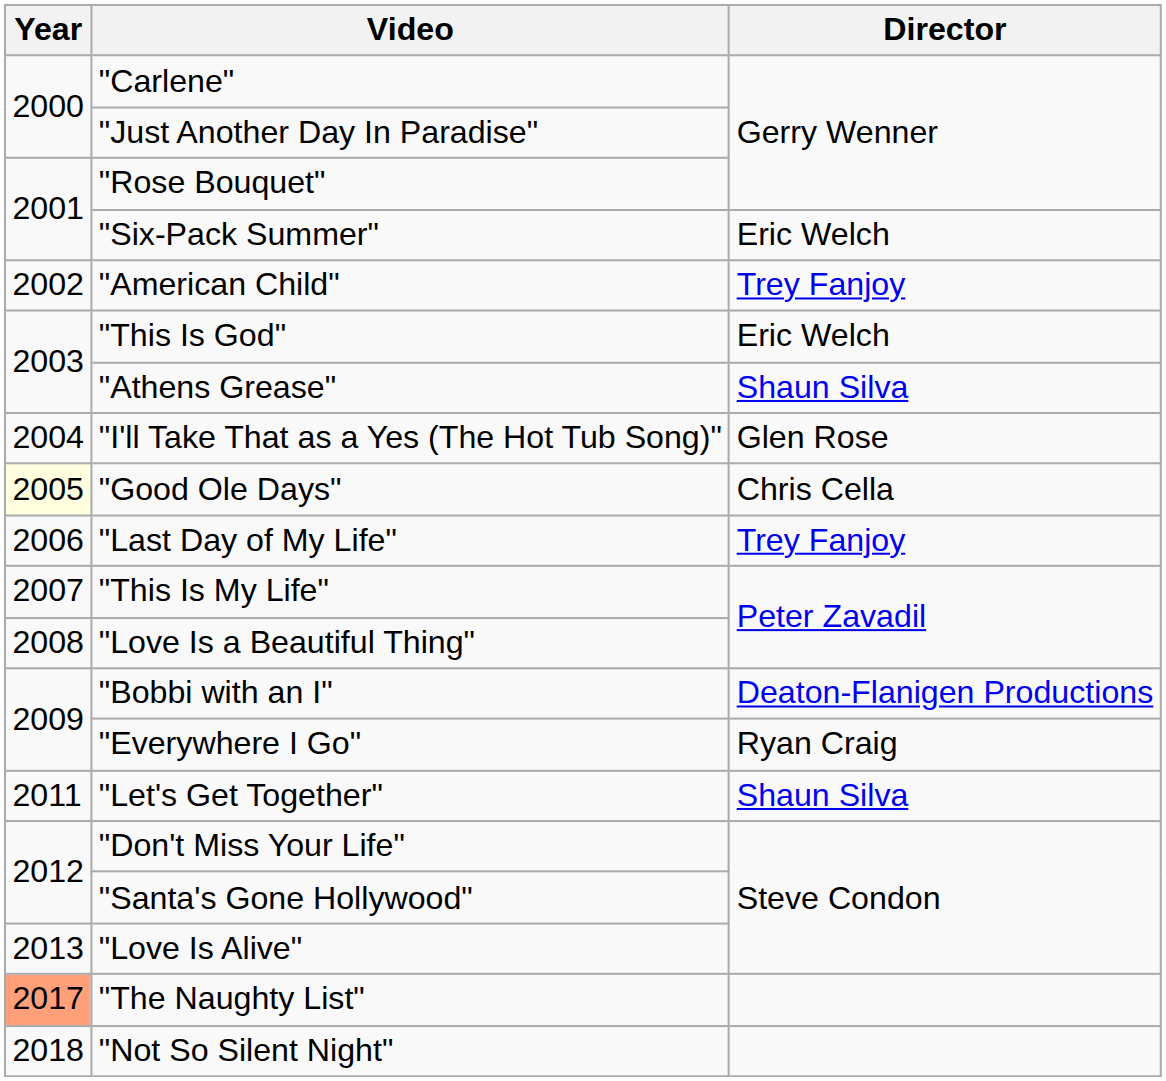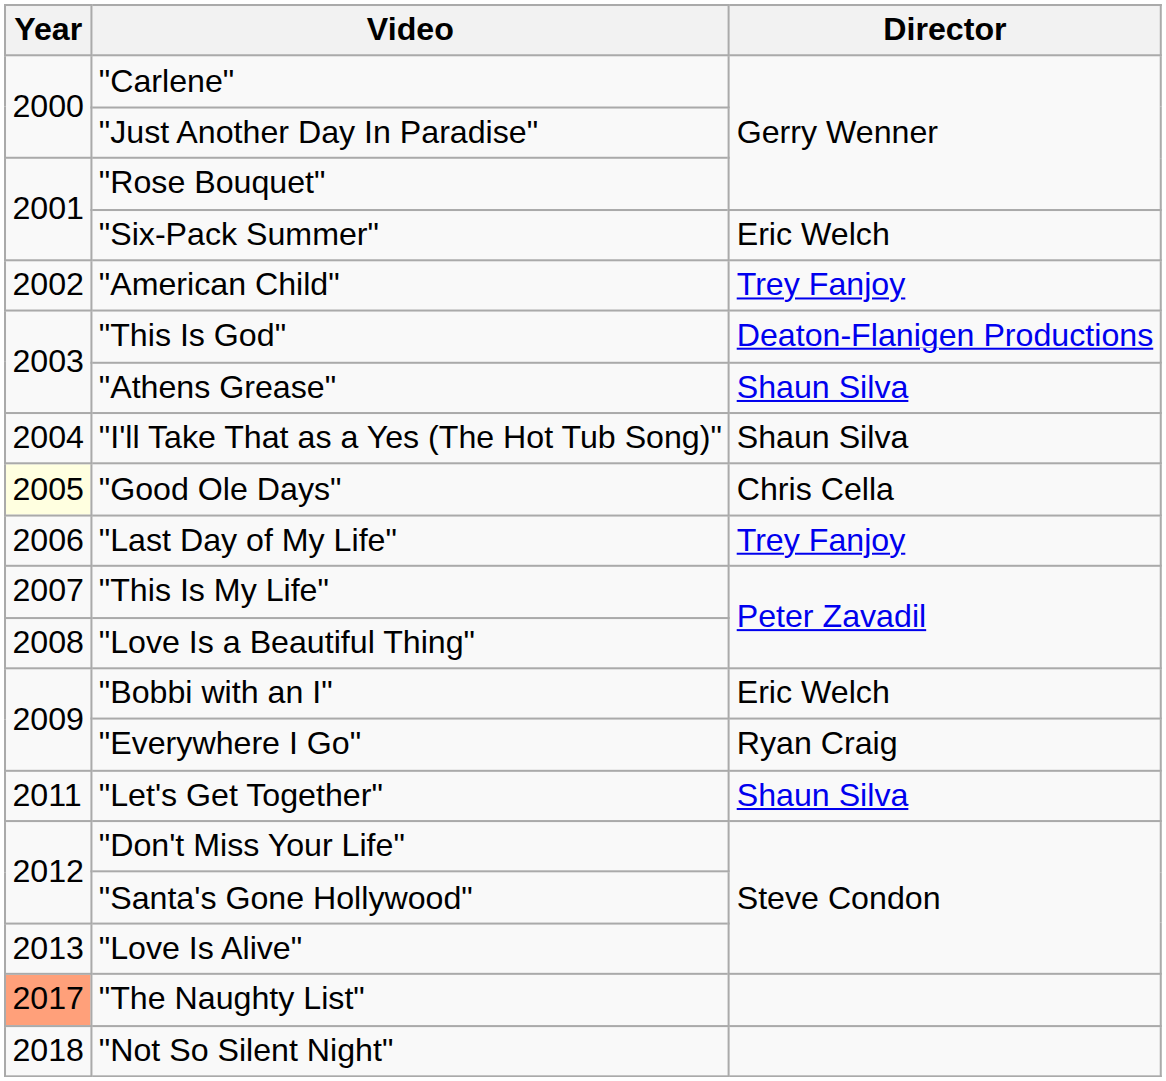"This Is God" | Director: Eric Welch -> Deaton-Flanigen Productions
"I'll Take That as a Yes (The Hot Tub Song)" | Director: Glen Rose -> Shaun Silva
"Bobbi with an I" | Director: Deaton-Flanigen Productions -> Eric Welch
